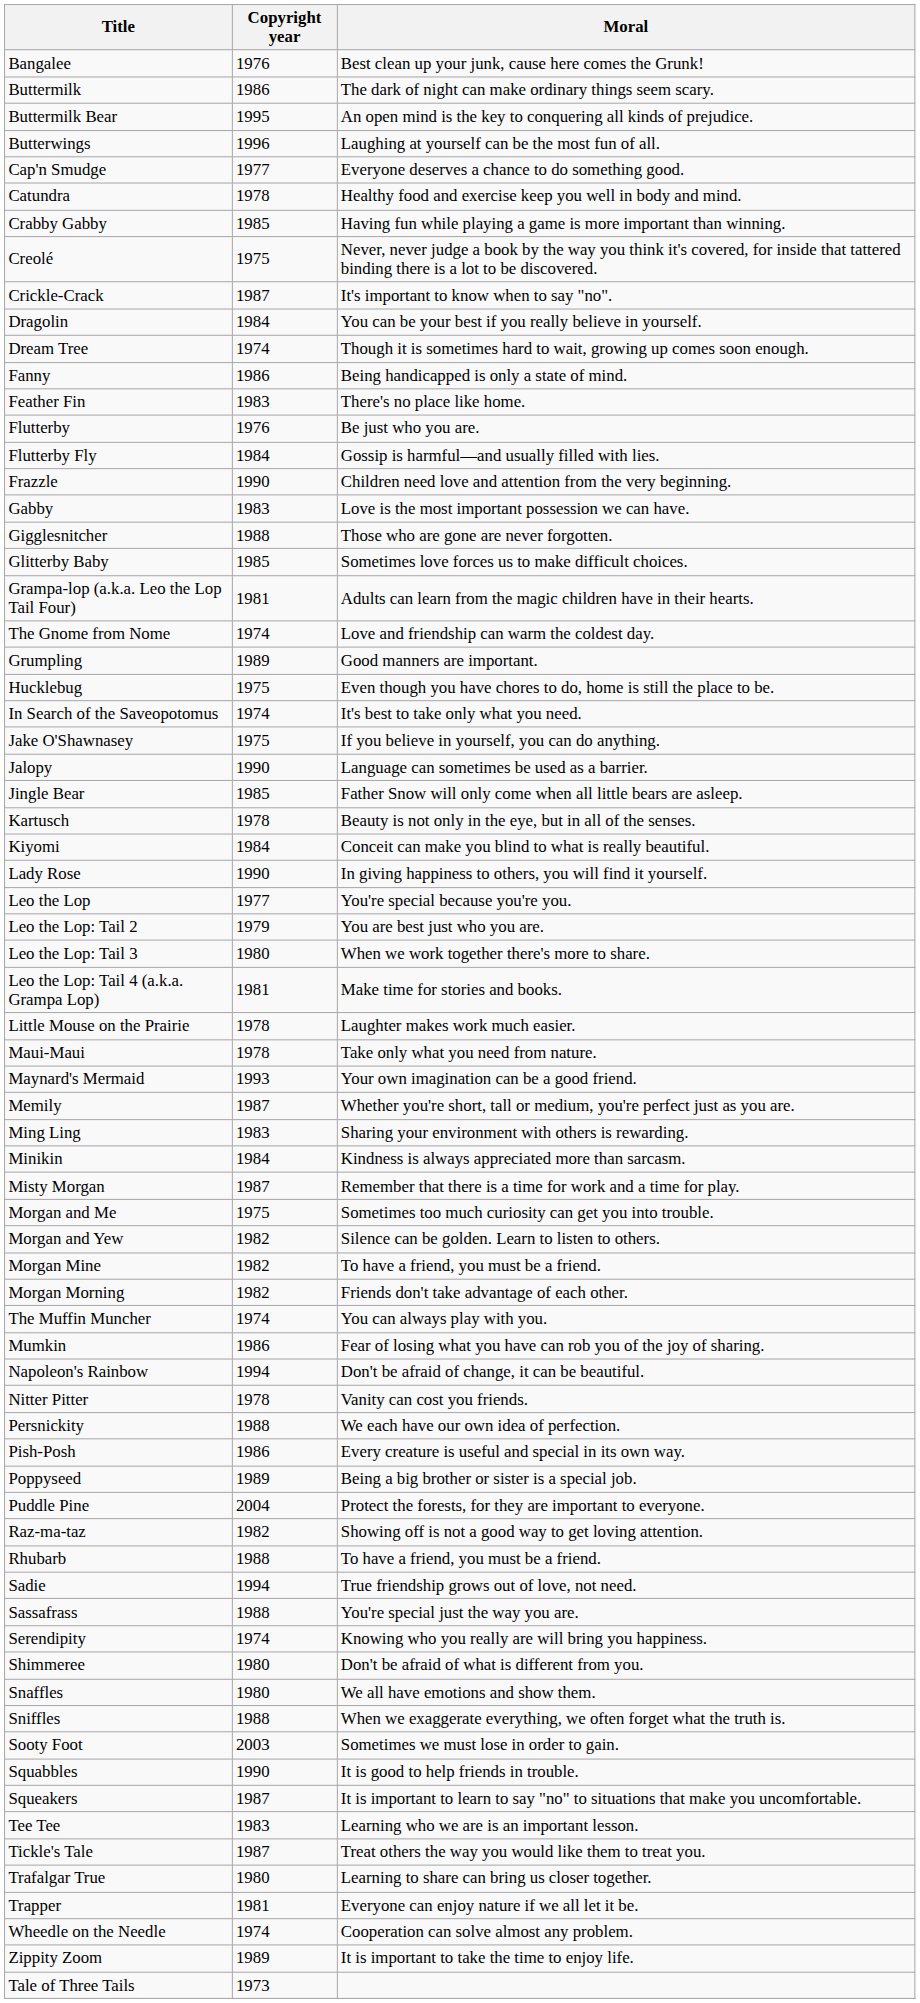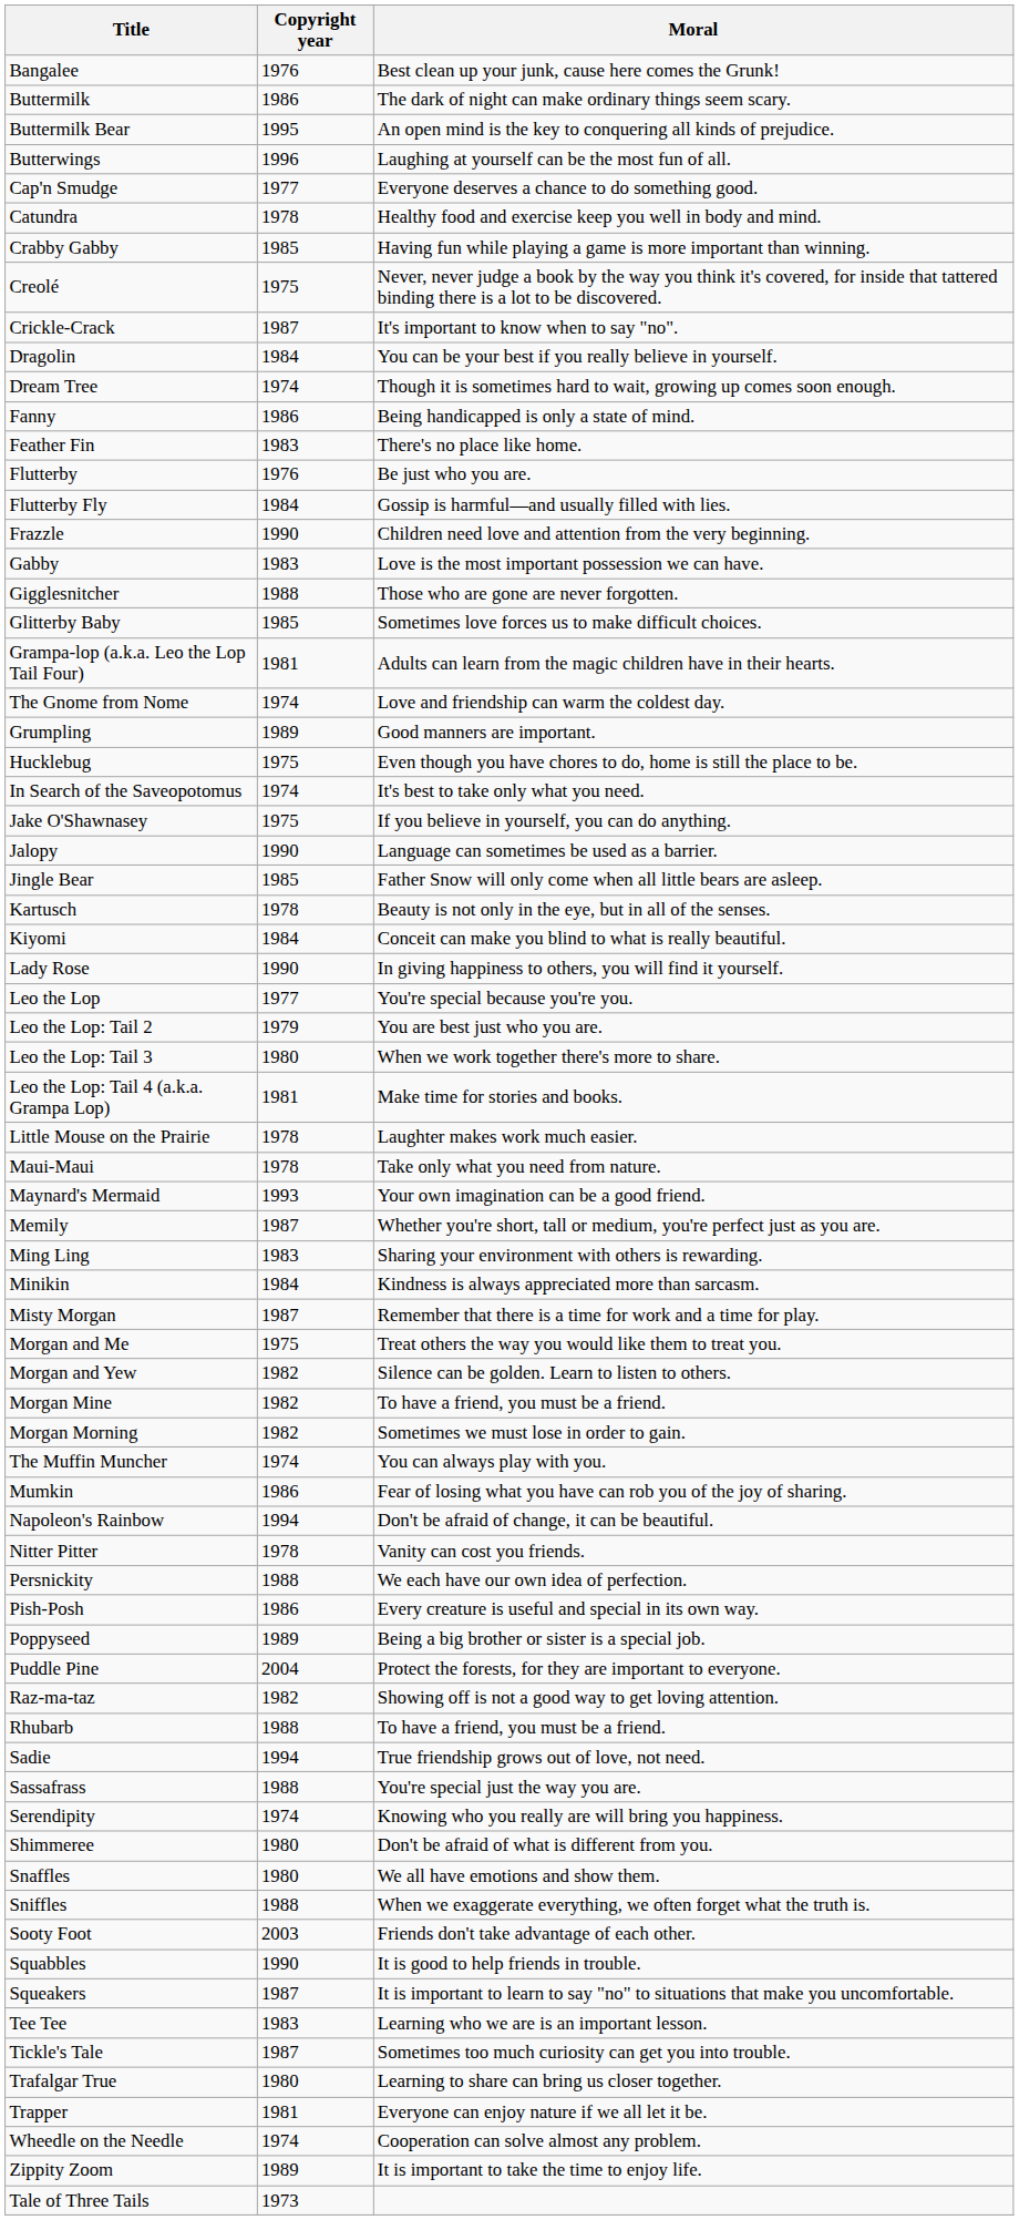Morgan and Me | Moral: Sometimes too much curiosity can get you into trouble. -> Treat others the way you would like them to treat you.
Morgan Morning | Moral: Friends don't take advantage of each other. -> Sometimes we must lose in order to gain.
Sooty Foot | Moral: Sometimes we must lose in order to gain. -> Friends don't take advantage of each other.
Tickle's Tale | Moral: Treat others the way you would like them to treat you. -> Sometimes too much curiosity can get you into trouble.
